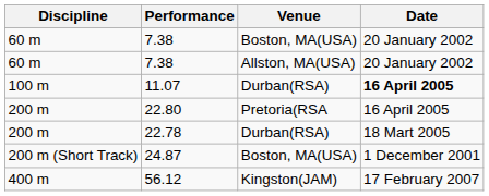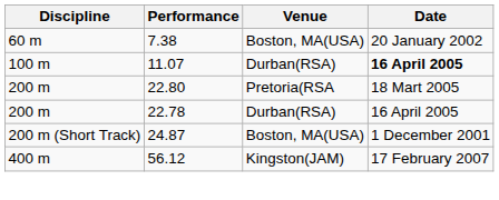- row: 60 m | 7.38 | Allston, MA(USA) | 20 January 2002
22.80 | Date: 16 April 2005 -> 18 Mart 2005
22.78 | Date: 18 Mart 2005 -> 16 April 2005
